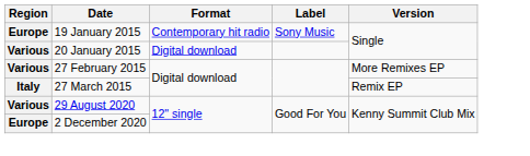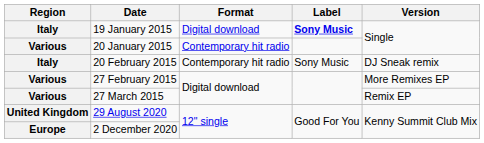19 January 2015 | Region: Europe -> Italy
19 January 2015 | Format: Contemporary hit radio -> Digital download
19 January 2015 | Label: normal -> bold
20 January 2015 | Format: Digital download -> Contemporary hit radio
+ row: Italy | 20 February 2015 | Contemporary hit radio | Sony Music | DJ Sneak remix
27 March 2015 | Region: Italy -> Various
29 August 2020 | Region: Various -> United Kingdom
